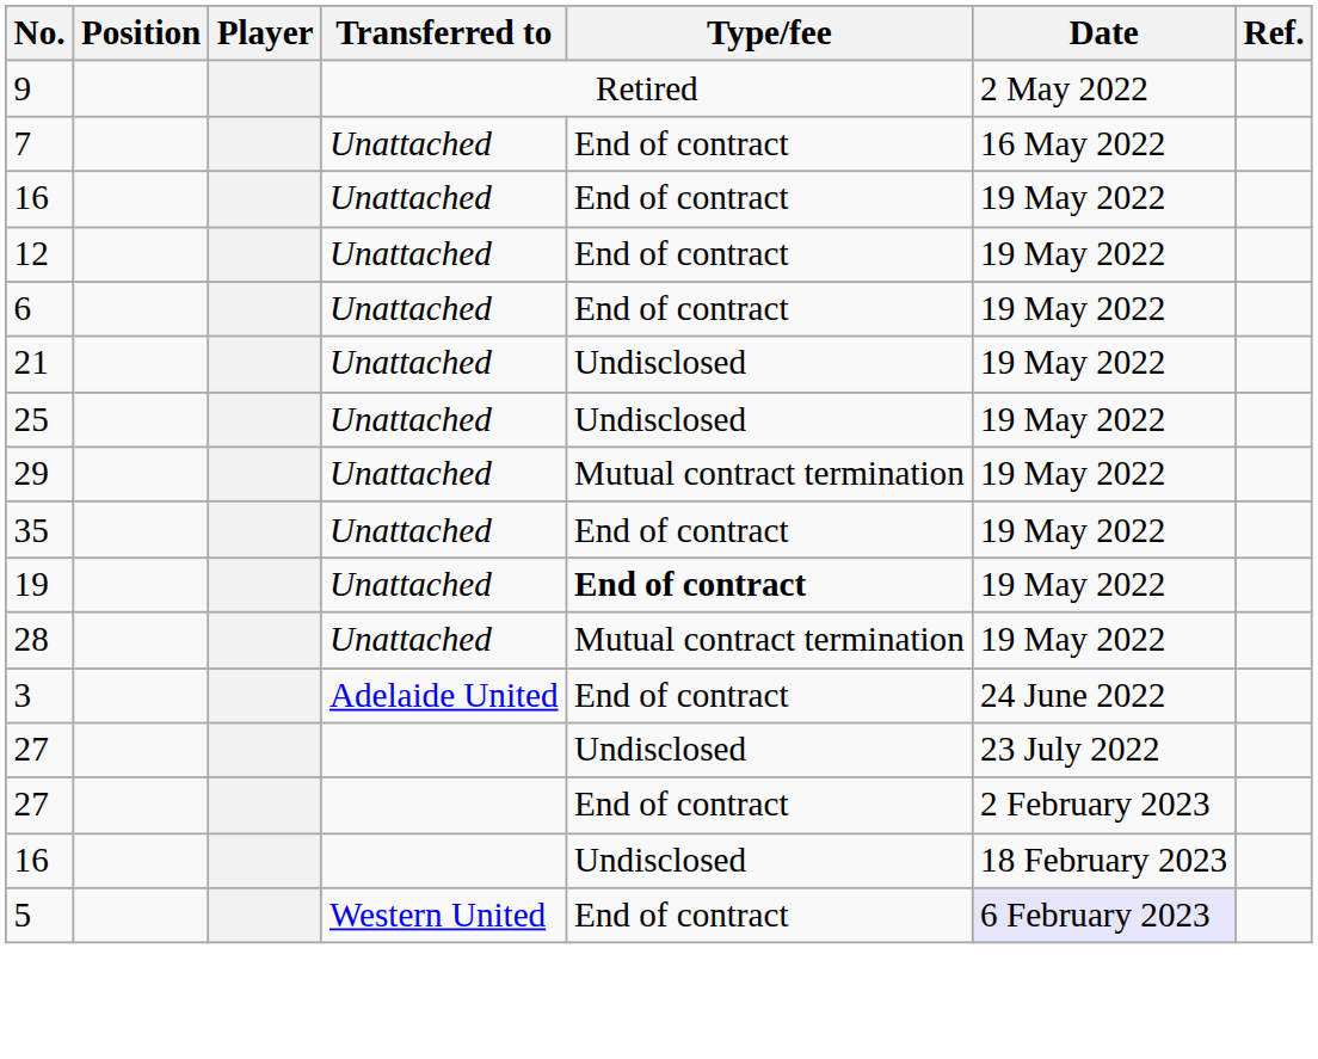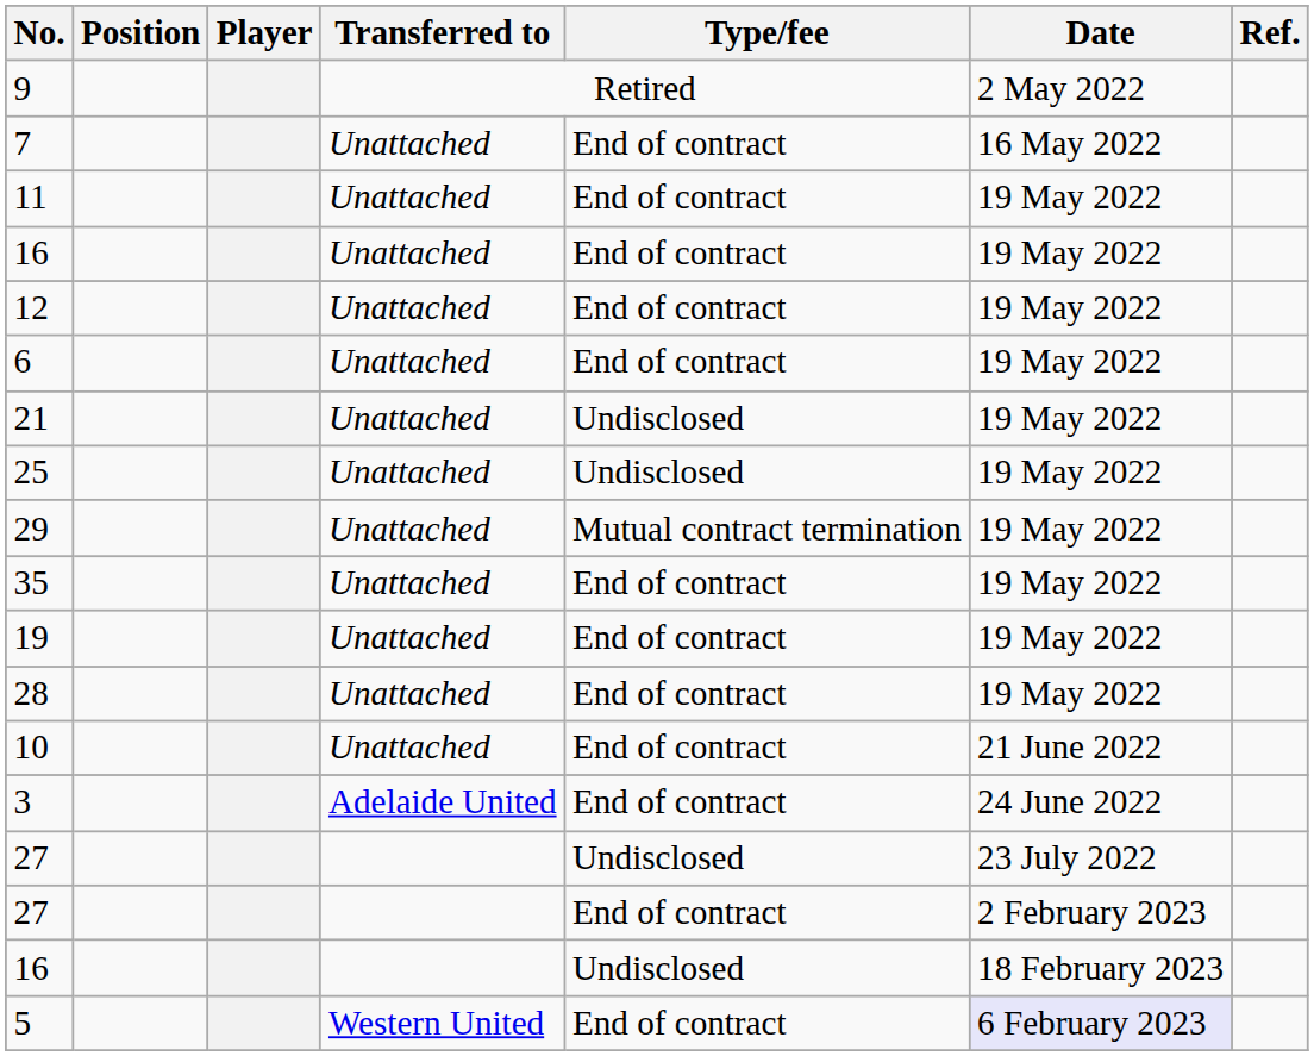+ row: 11 | Unattached | End of contract | 19 May 2022
19 | Type/fee: bold -> normal
28 | Type/fee: Mutual contract termination -> End of contract
+ row: 10 | Unattached | End of contract | 21 June 2022
